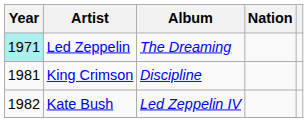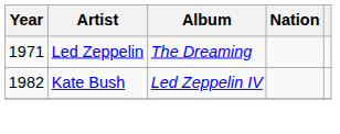Led Zeppelin | Year: paleturquoise background -> no background
- row: 1981 | King Crimson | Discipline
